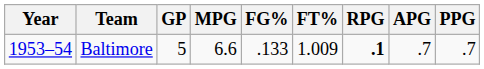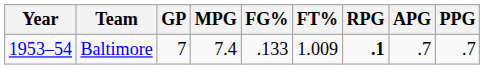Baltimore | GP: 5 -> 7
Baltimore | MPG: 6.6 -> 7.4
